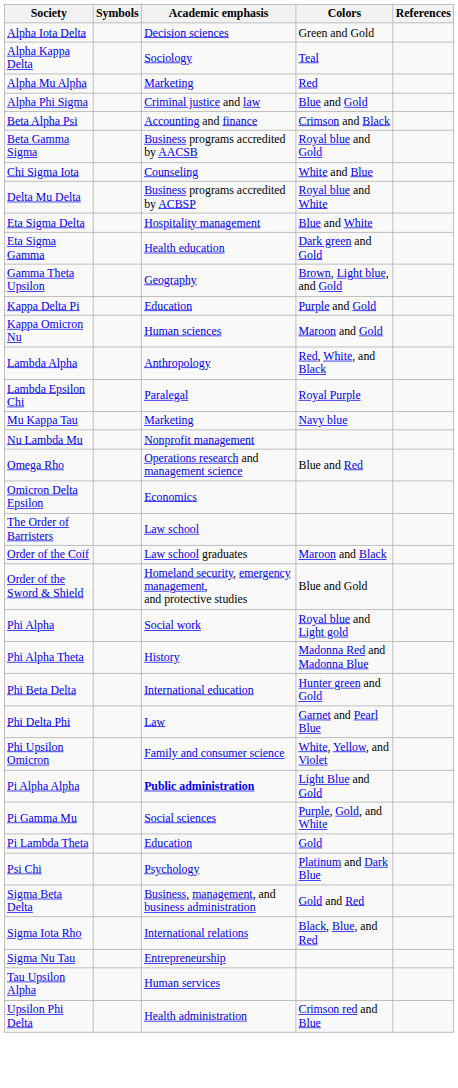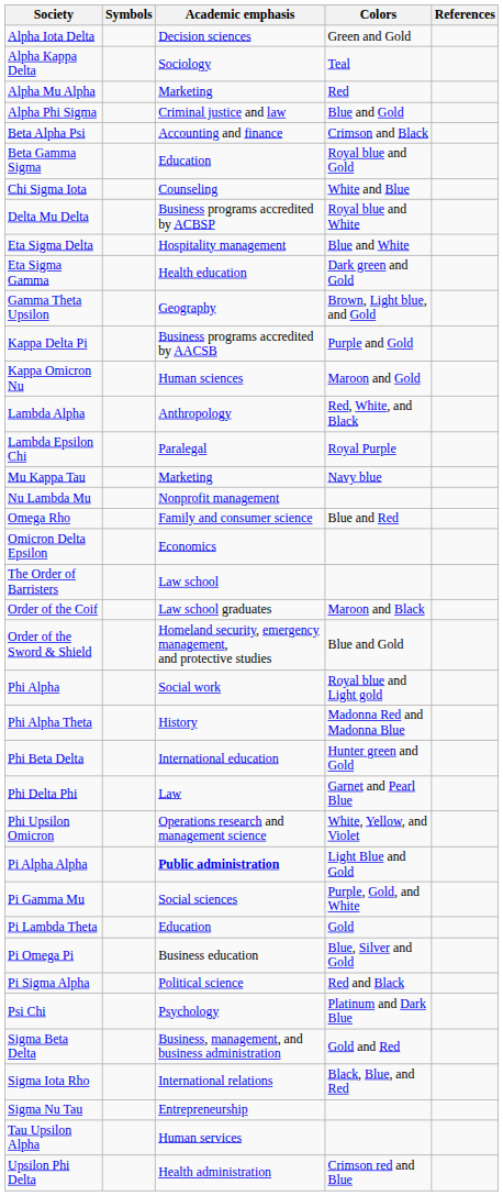Beta Gamma Sigma | Academic emphasis: Business programs accredited by AACSB -> Education
Kappa Delta Pi | Academic emphasis: Education -> Business programs accredited by AACSB
Omega Rho | Academic emphasis: Operations research and management science -> Family and consumer science
Phi Upsilon Omicron | Academic emphasis: Family and consumer science -> Operations research and management science
+ row: Pi Omega Pi | Business education | Blue, Silver and Gold
+ row: Pi Sigma Alpha | Political science | Red and Black
